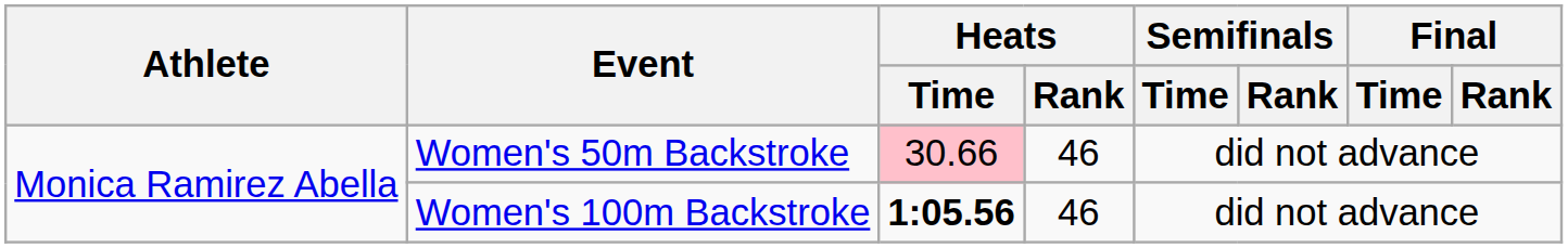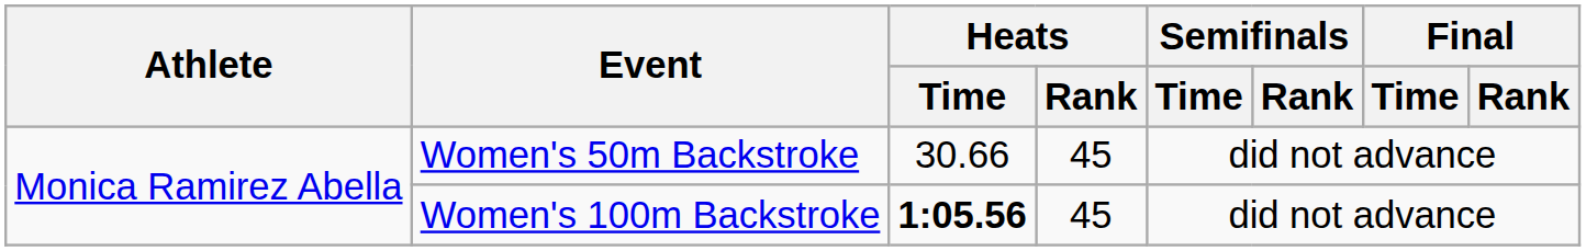Women's 50m Backstroke | Heats / Time: pink background -> no background
Women's 50m Backstroke | Heats / Rank: 46 -> 45
Women's 100m Backstroke | Heats / Rank: 46 -> 45
